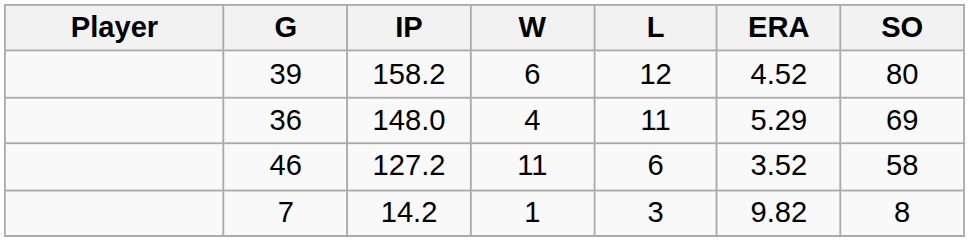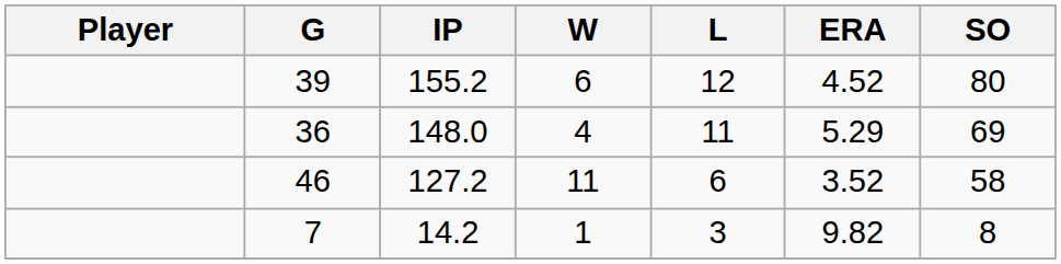39 | IP: 158.2 -> 155.2
